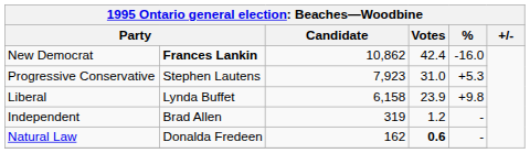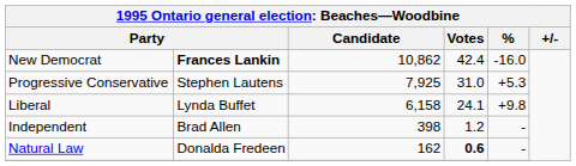Progressive Conservative | Candidate: 7,923 -> 7,925
Liberal | Votes: 23.9 -> 24.1
Independent | Candidate: 319 -> 398
